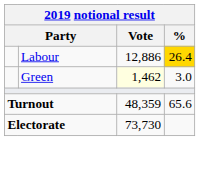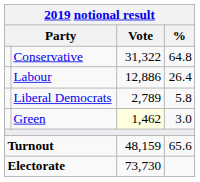+ row: Conservative | 31,322 | 64.8
Labour | %: gold background -> no background
+ row: Liberal Democrats | 2,789 | 5.8
Turnout | Vote: 48,359 -> 48,159
